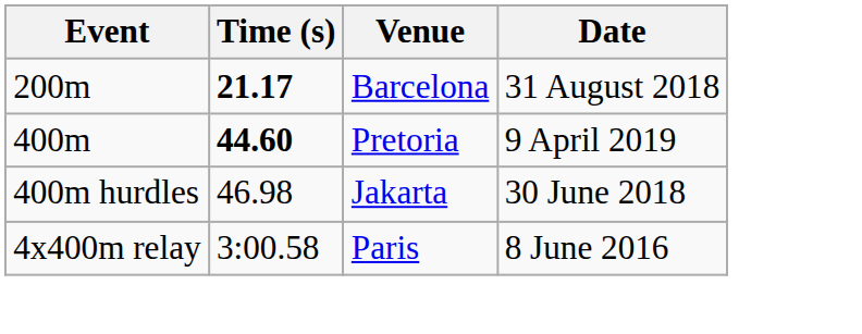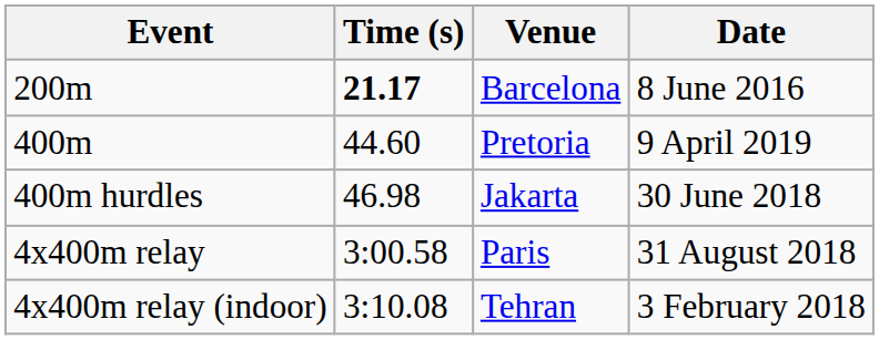200m | Date: 31 August 2018 -> 8 June 2016
400m | Time (s): bold -> normal
4x400m relay | Date: 8 June 2016 -> 31 August 2018
+ row: 4x400m relay (indoor) | 3:10.08 | Tehran | 3 February 2018
